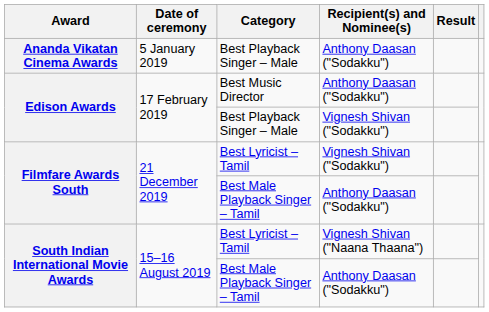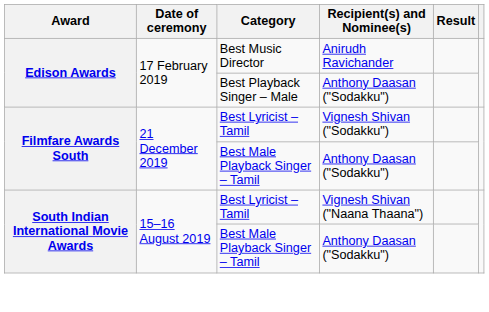- row: Ananda Vikatan Cinema Awards | 5 January 2019 | Best Playback Singer – Male | Anthony Daasan ("Sodakku")
Edison Awards / Best Music Director | Recipient(s) and Nominee(s): Anthony Daasan ("Sodakku") -> Anirudh Ravichander
Edison Awards / Best Playback Singer – Male | Recipient(s) and Nominee(s): Vignesh Shivan ("Sodakku") -> Anthony Daasan ("Sodakku")
